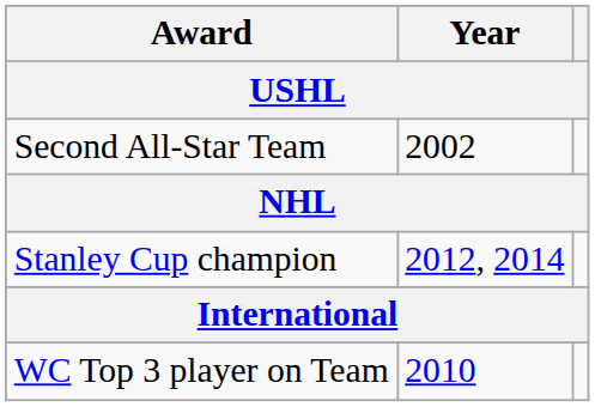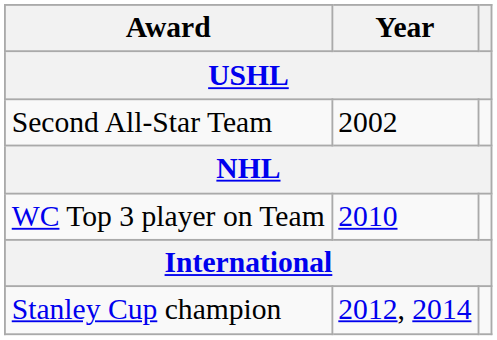rows swapped: Stanley Cup champion <-> WC Top 3 player on Team
